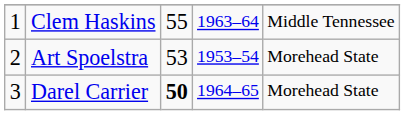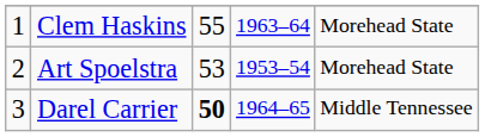Clem Haskins | column 5: Middle Tennessee -> Morehead State
Darel Carrier | column 5: Morehead State -> Middle Tennessee
